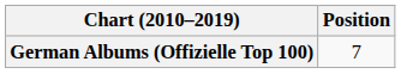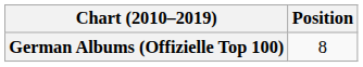German Albums (Offizielle Top 100) | Position: 7 -> 8
